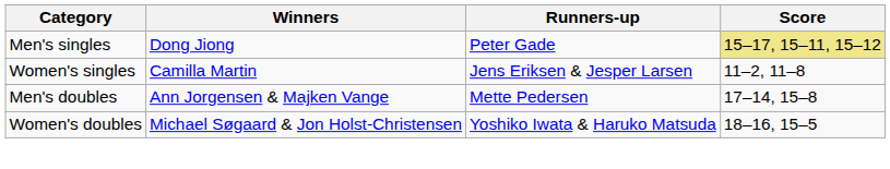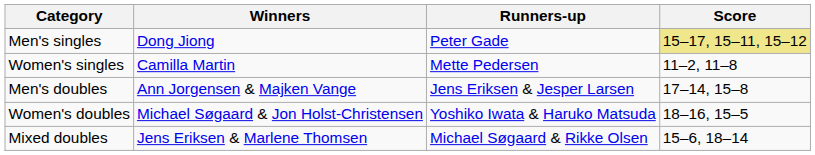Women's singles | Runners-up: Jens Eriksen & Jesper Larsen -> Mette Pedersen
Men's doubles | Runners-up: Mette Pedersen -> Jens Eriksen & Jesper Larsen
+ row: Mixed doubles | Jens Eriksen & Marlene Thomsen | Michael Søgaard & Rikke Olsen | 15–6, 18–14
